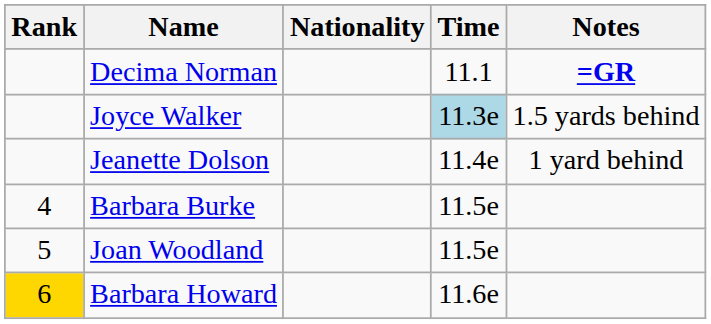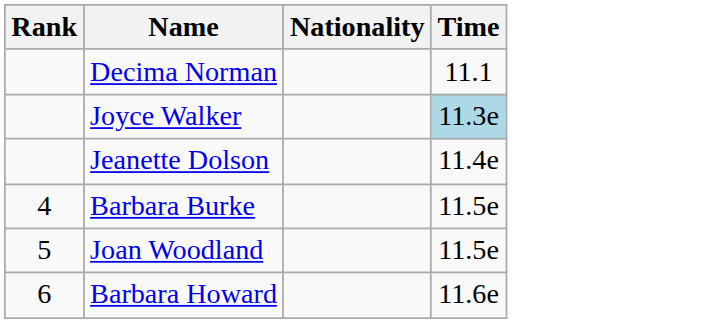- column: Notes | =GR | 1.5 yards behind | 1 yard behind
Barbara Howard | Rank: gold background -> no background
